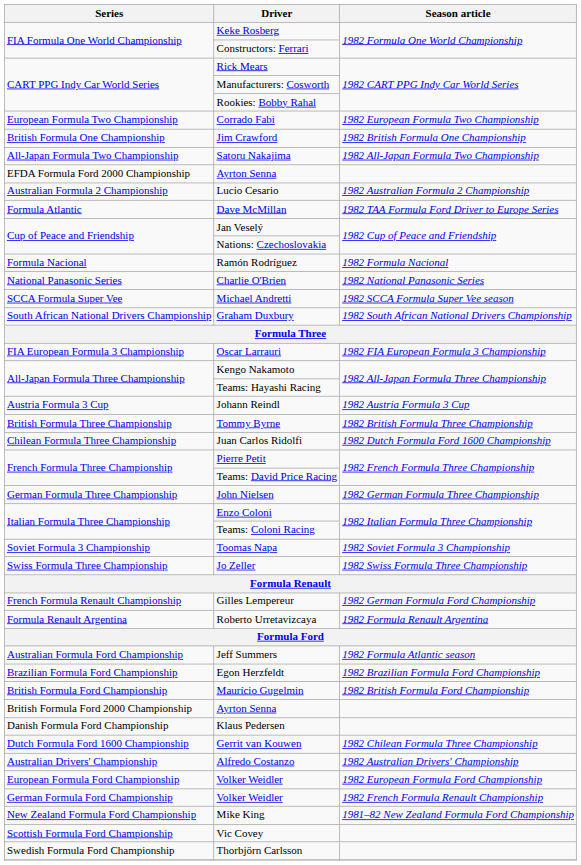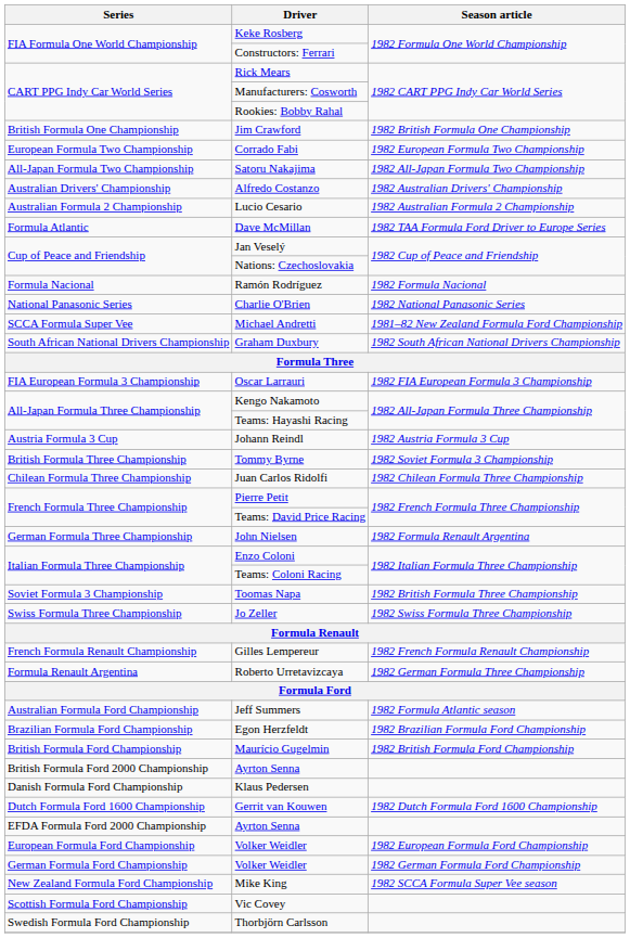rows swapped: Corrado Fabi <-> Jim Crawford
rows swapped: Alfredo Costanzo <-> EFDA Formula Ford 2000 Championship / Ayrton Senna
Michael Andretti | Season article: 1982 SCCA Formula Super Vee season -> 1981–82 New Zealand Formula Ford Championship
Tommy Byrne | Season article: 1982 British Formula Three Championship -> 1982 Soviet Formula 3 Championship
Juan Carlos Ridolfi | Season article: 1982 Dutch Formula Ford 1600 Championship -> 1982 Chilean Formula Three Championship
John Nielsen | Season article: 1982 German Formula Three Championship -> 1982 Formula Renault Argentina
Toomas Napa | Season article: 1982 Soviet Formula 3 Championship -> 1982 British Formula Three Championship
Gilles Lempereur | Season article: 1982 German Formula Ford Championship -> 1982 French Formula Renault Championship
Roberto Urretavizcaya | Season article: 1982 Formula Renault Argentina -> 1982 German Formula Three Championship
Gerrit van Kouwen | Season article: 1982 Chilean Formula Three Championship -> 1982 Dutch Formula Ford 1600 Championship
German Formula Ford Championship / Volker Weidler | Season article: 1982 French Formula Renault Championship -> 1982 German Formula Ford Championship
Mike King | Season article: 1981–82 New Zealand Formula Ford Championship -> 1982 SCCA Formula Super Vee season
